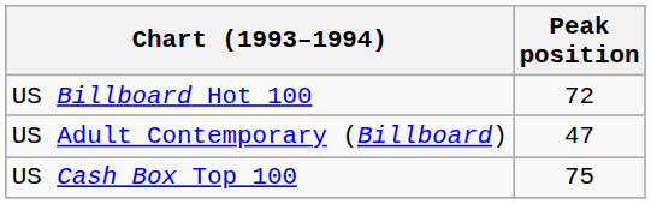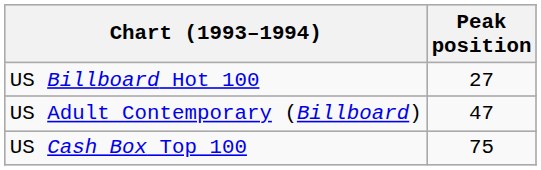US Billboard Hot 100 | Peak position: 72 -> 27
